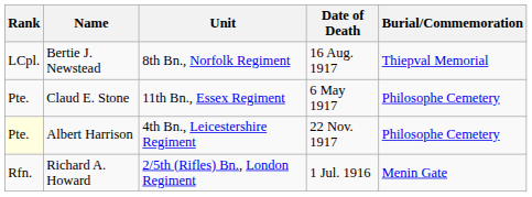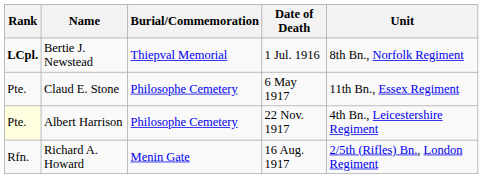columns swapped: Unit <-> Burial/Commemoration
Bertie J. Newstead | Rank: normal -> bold
Bertie J. Newstead | Date of Death: 16 Aug. 1917 -> 1 Jul. 1916
Richard A. Howard | Date of Death: 1 Jul. 1916 -> 16 Aug. 1917
